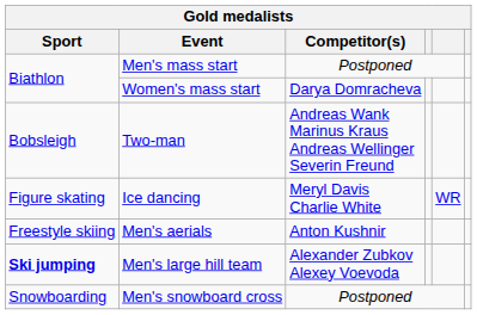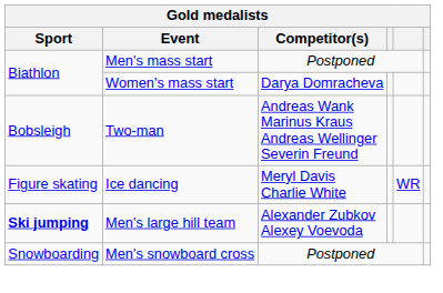- row: Freestyle skiing | Men's aerials | Anton Kushnir
